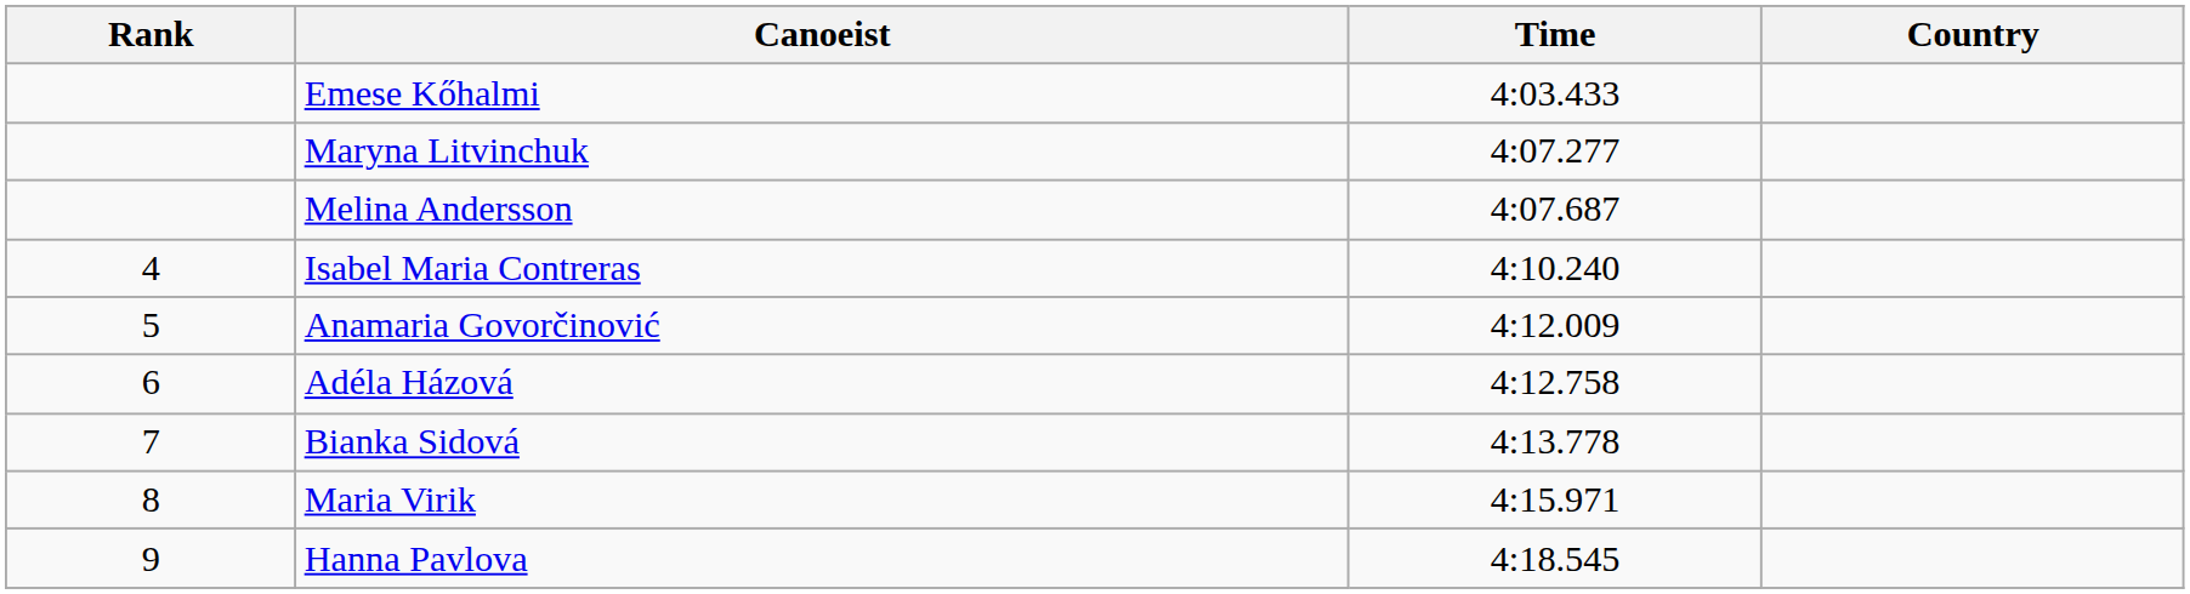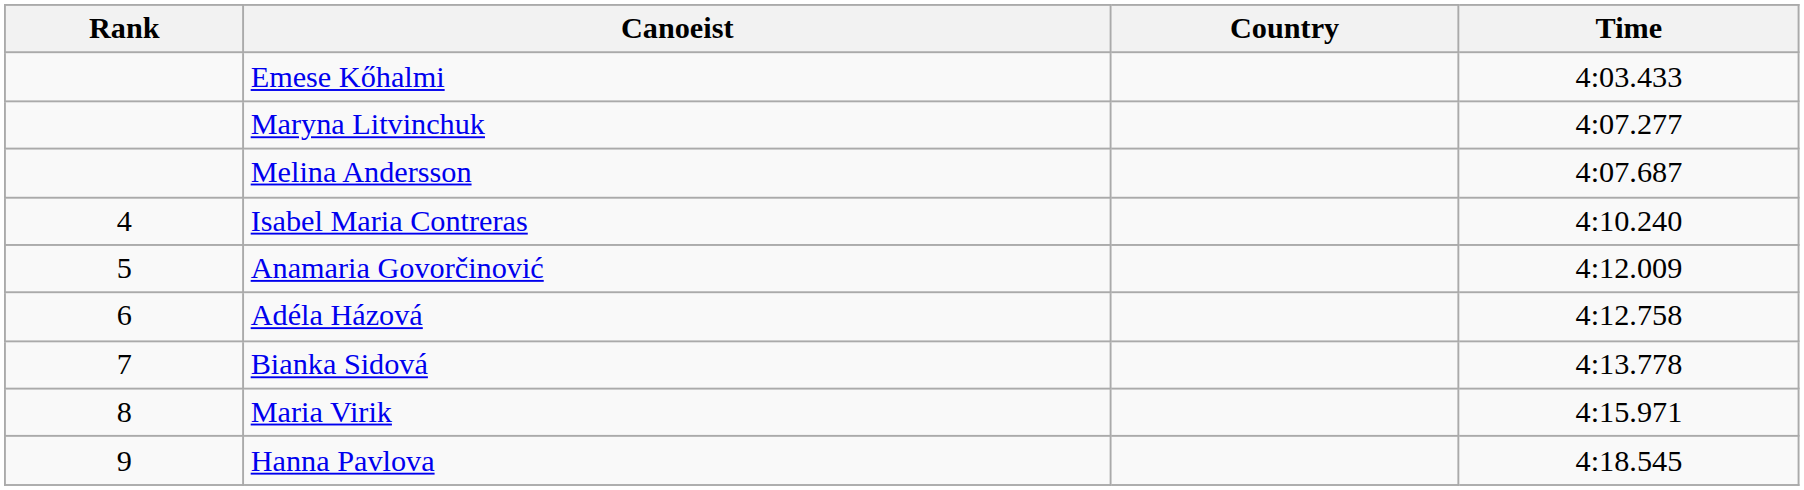columns swapped: Country <-> Time
